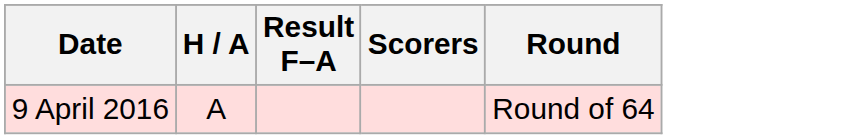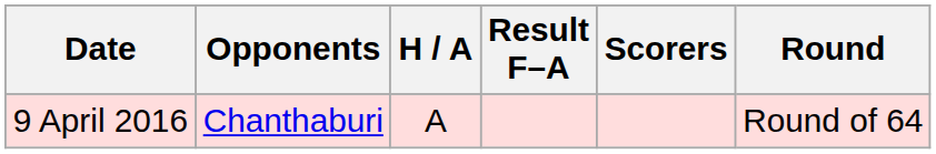+ column: Opponents | Chanthaburi
